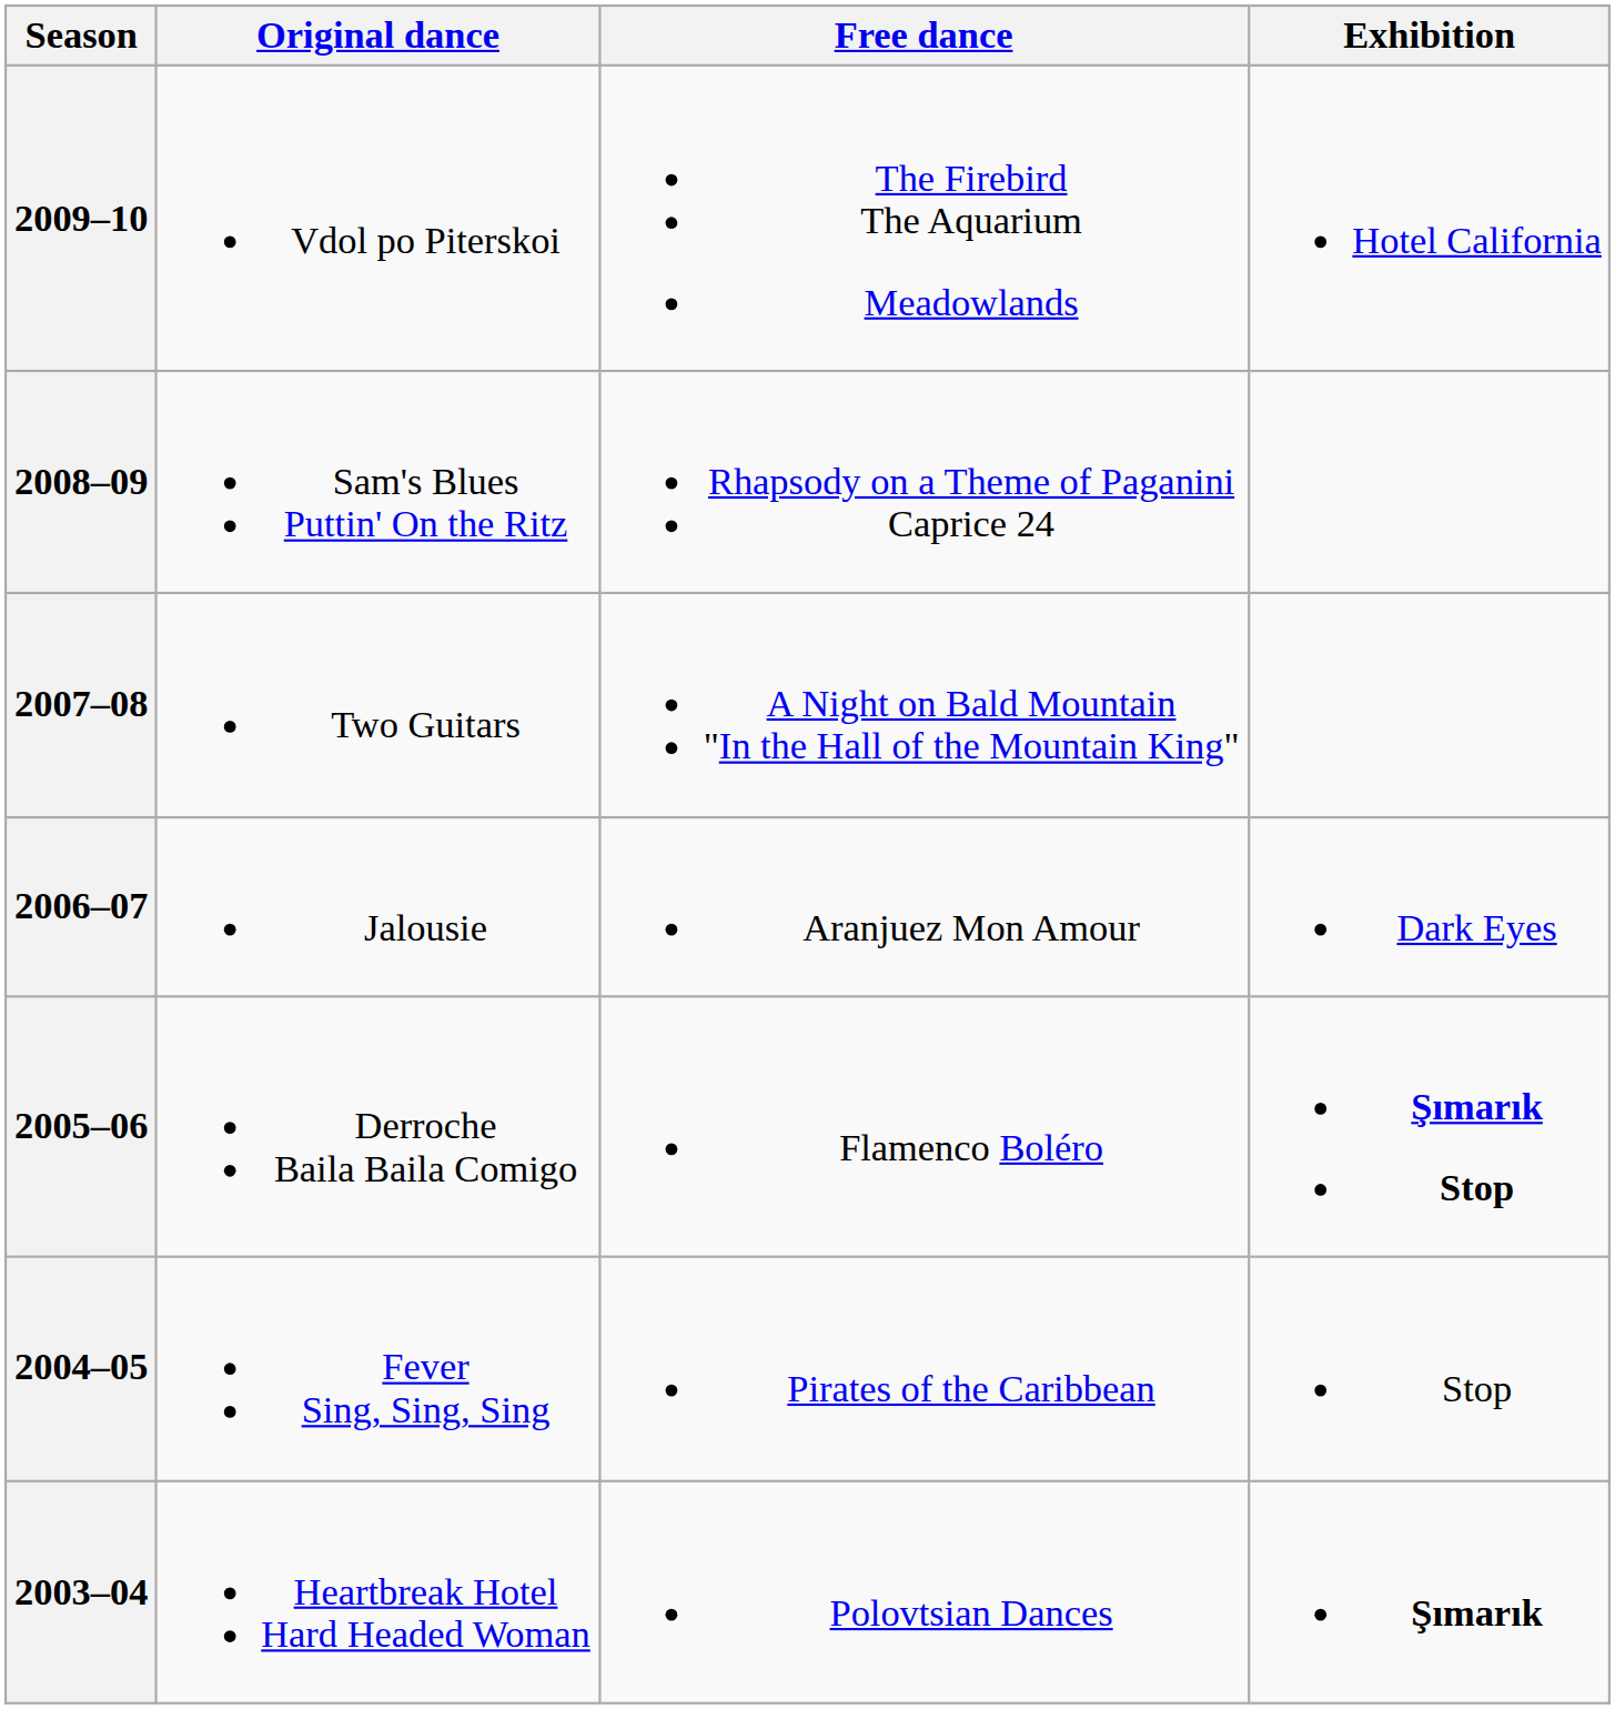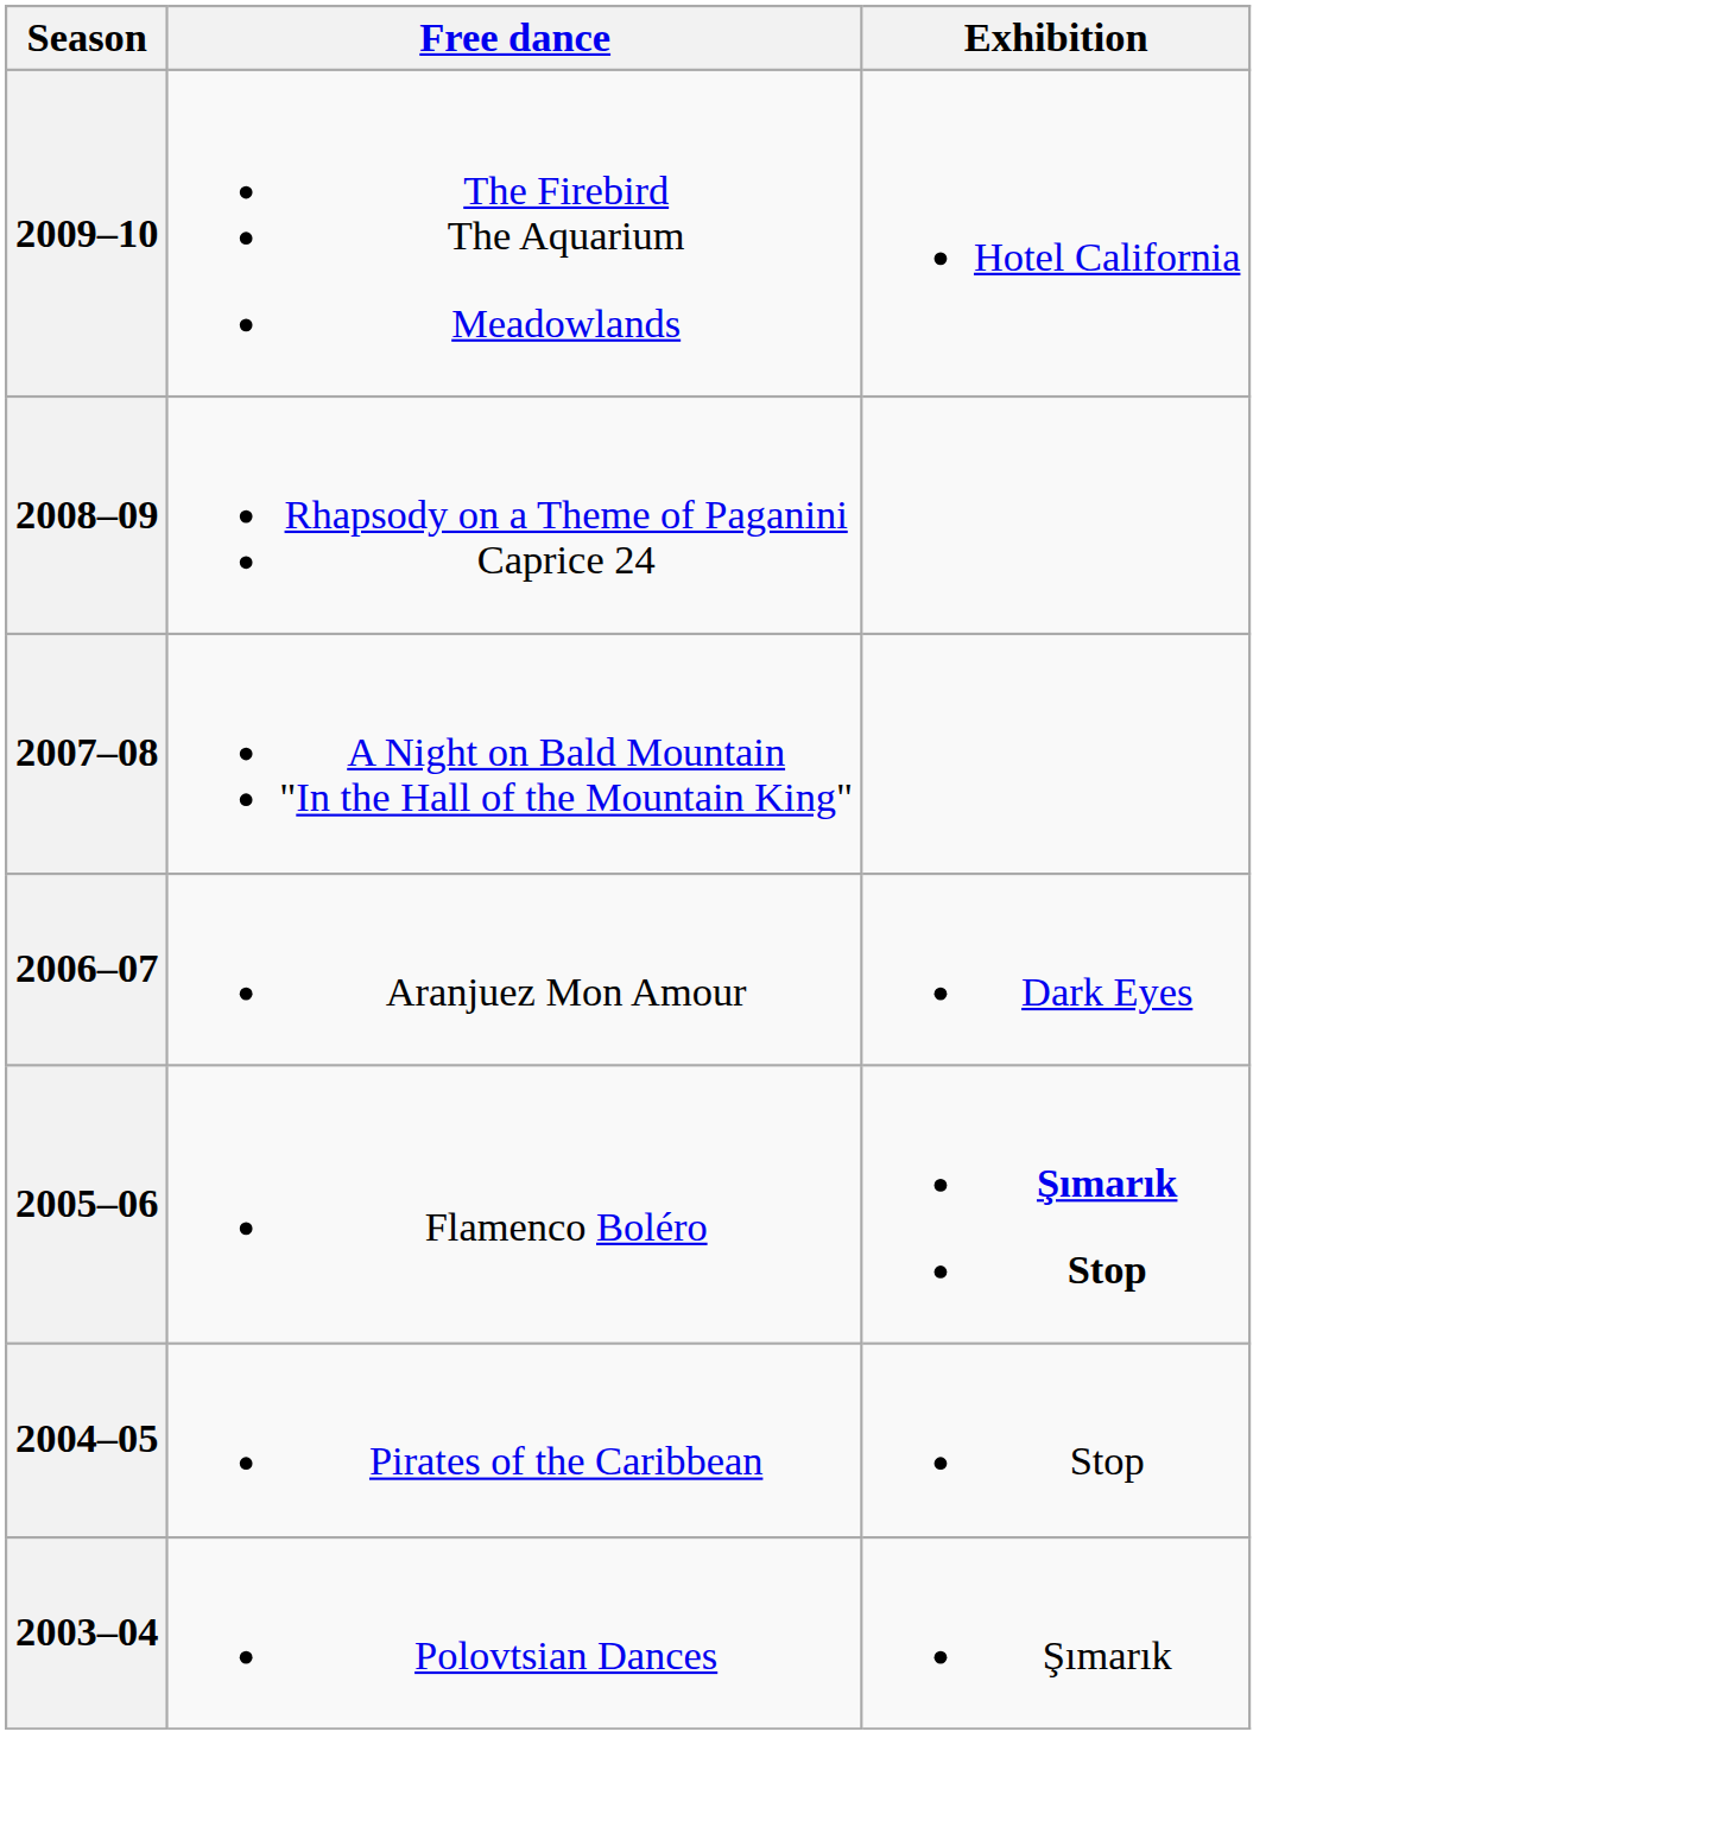- column: Original dance | Vdol po Piterskoi | Sam's Blues Puttin' On the Ritz | Two Guitars | Jalousie | Derroche Baila Baila Comigo | Fever Sing, Sing, Sing | Heartbreak Hotel Hard Headed Woman
2003–04 | Exhibition: bold -> normal
